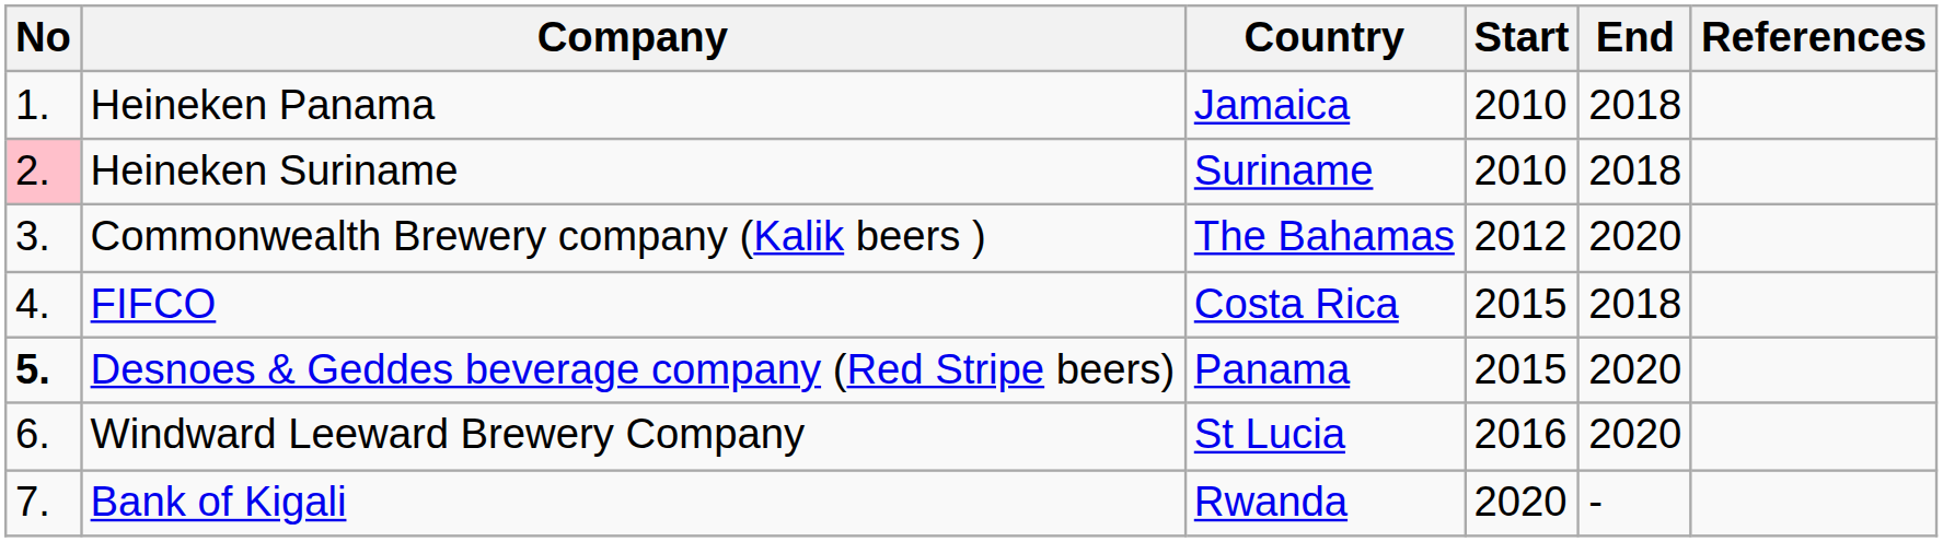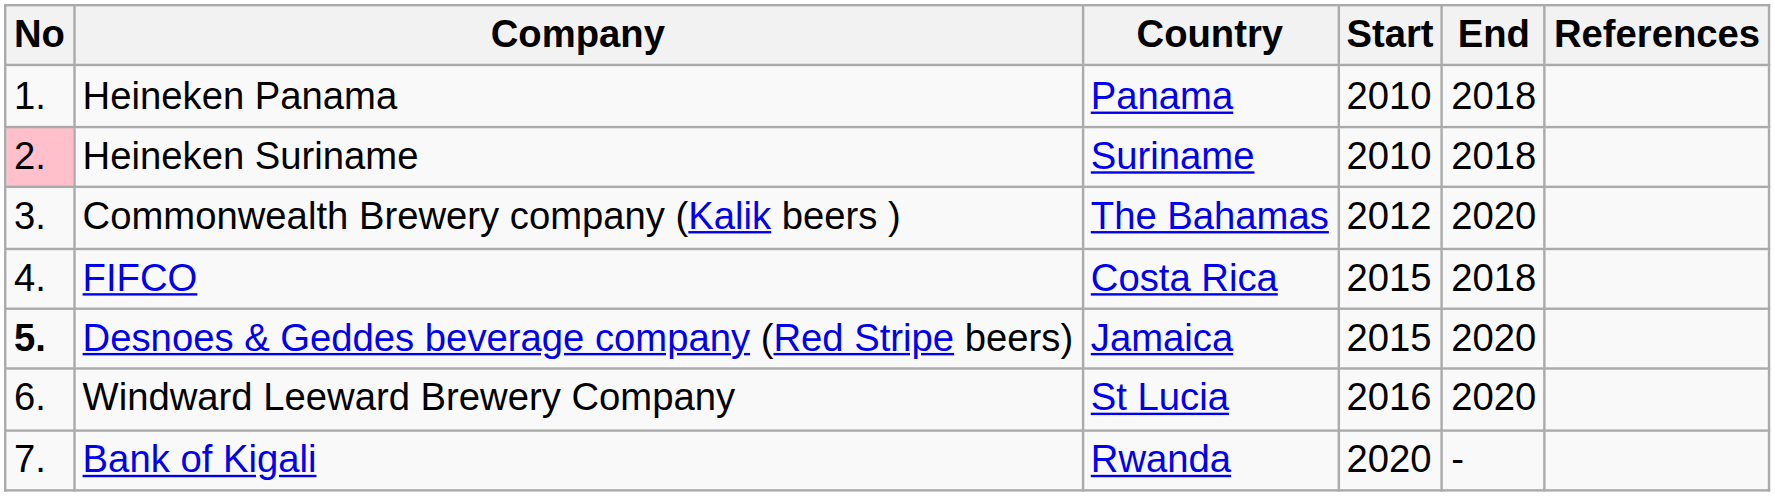Heineken Panama | Country: Jamaica -> Panama
Desnoes & Geddes beverage company (Red Stripe beers) | Country: Panama -> Jamaica
